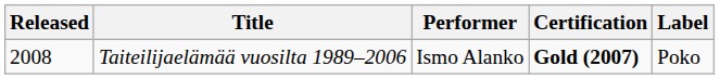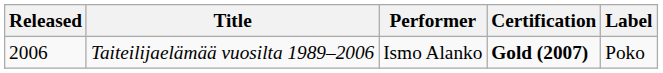Taiteilijaelämää vuosilta 1989–2006 | Released: 2008 -> 2006
